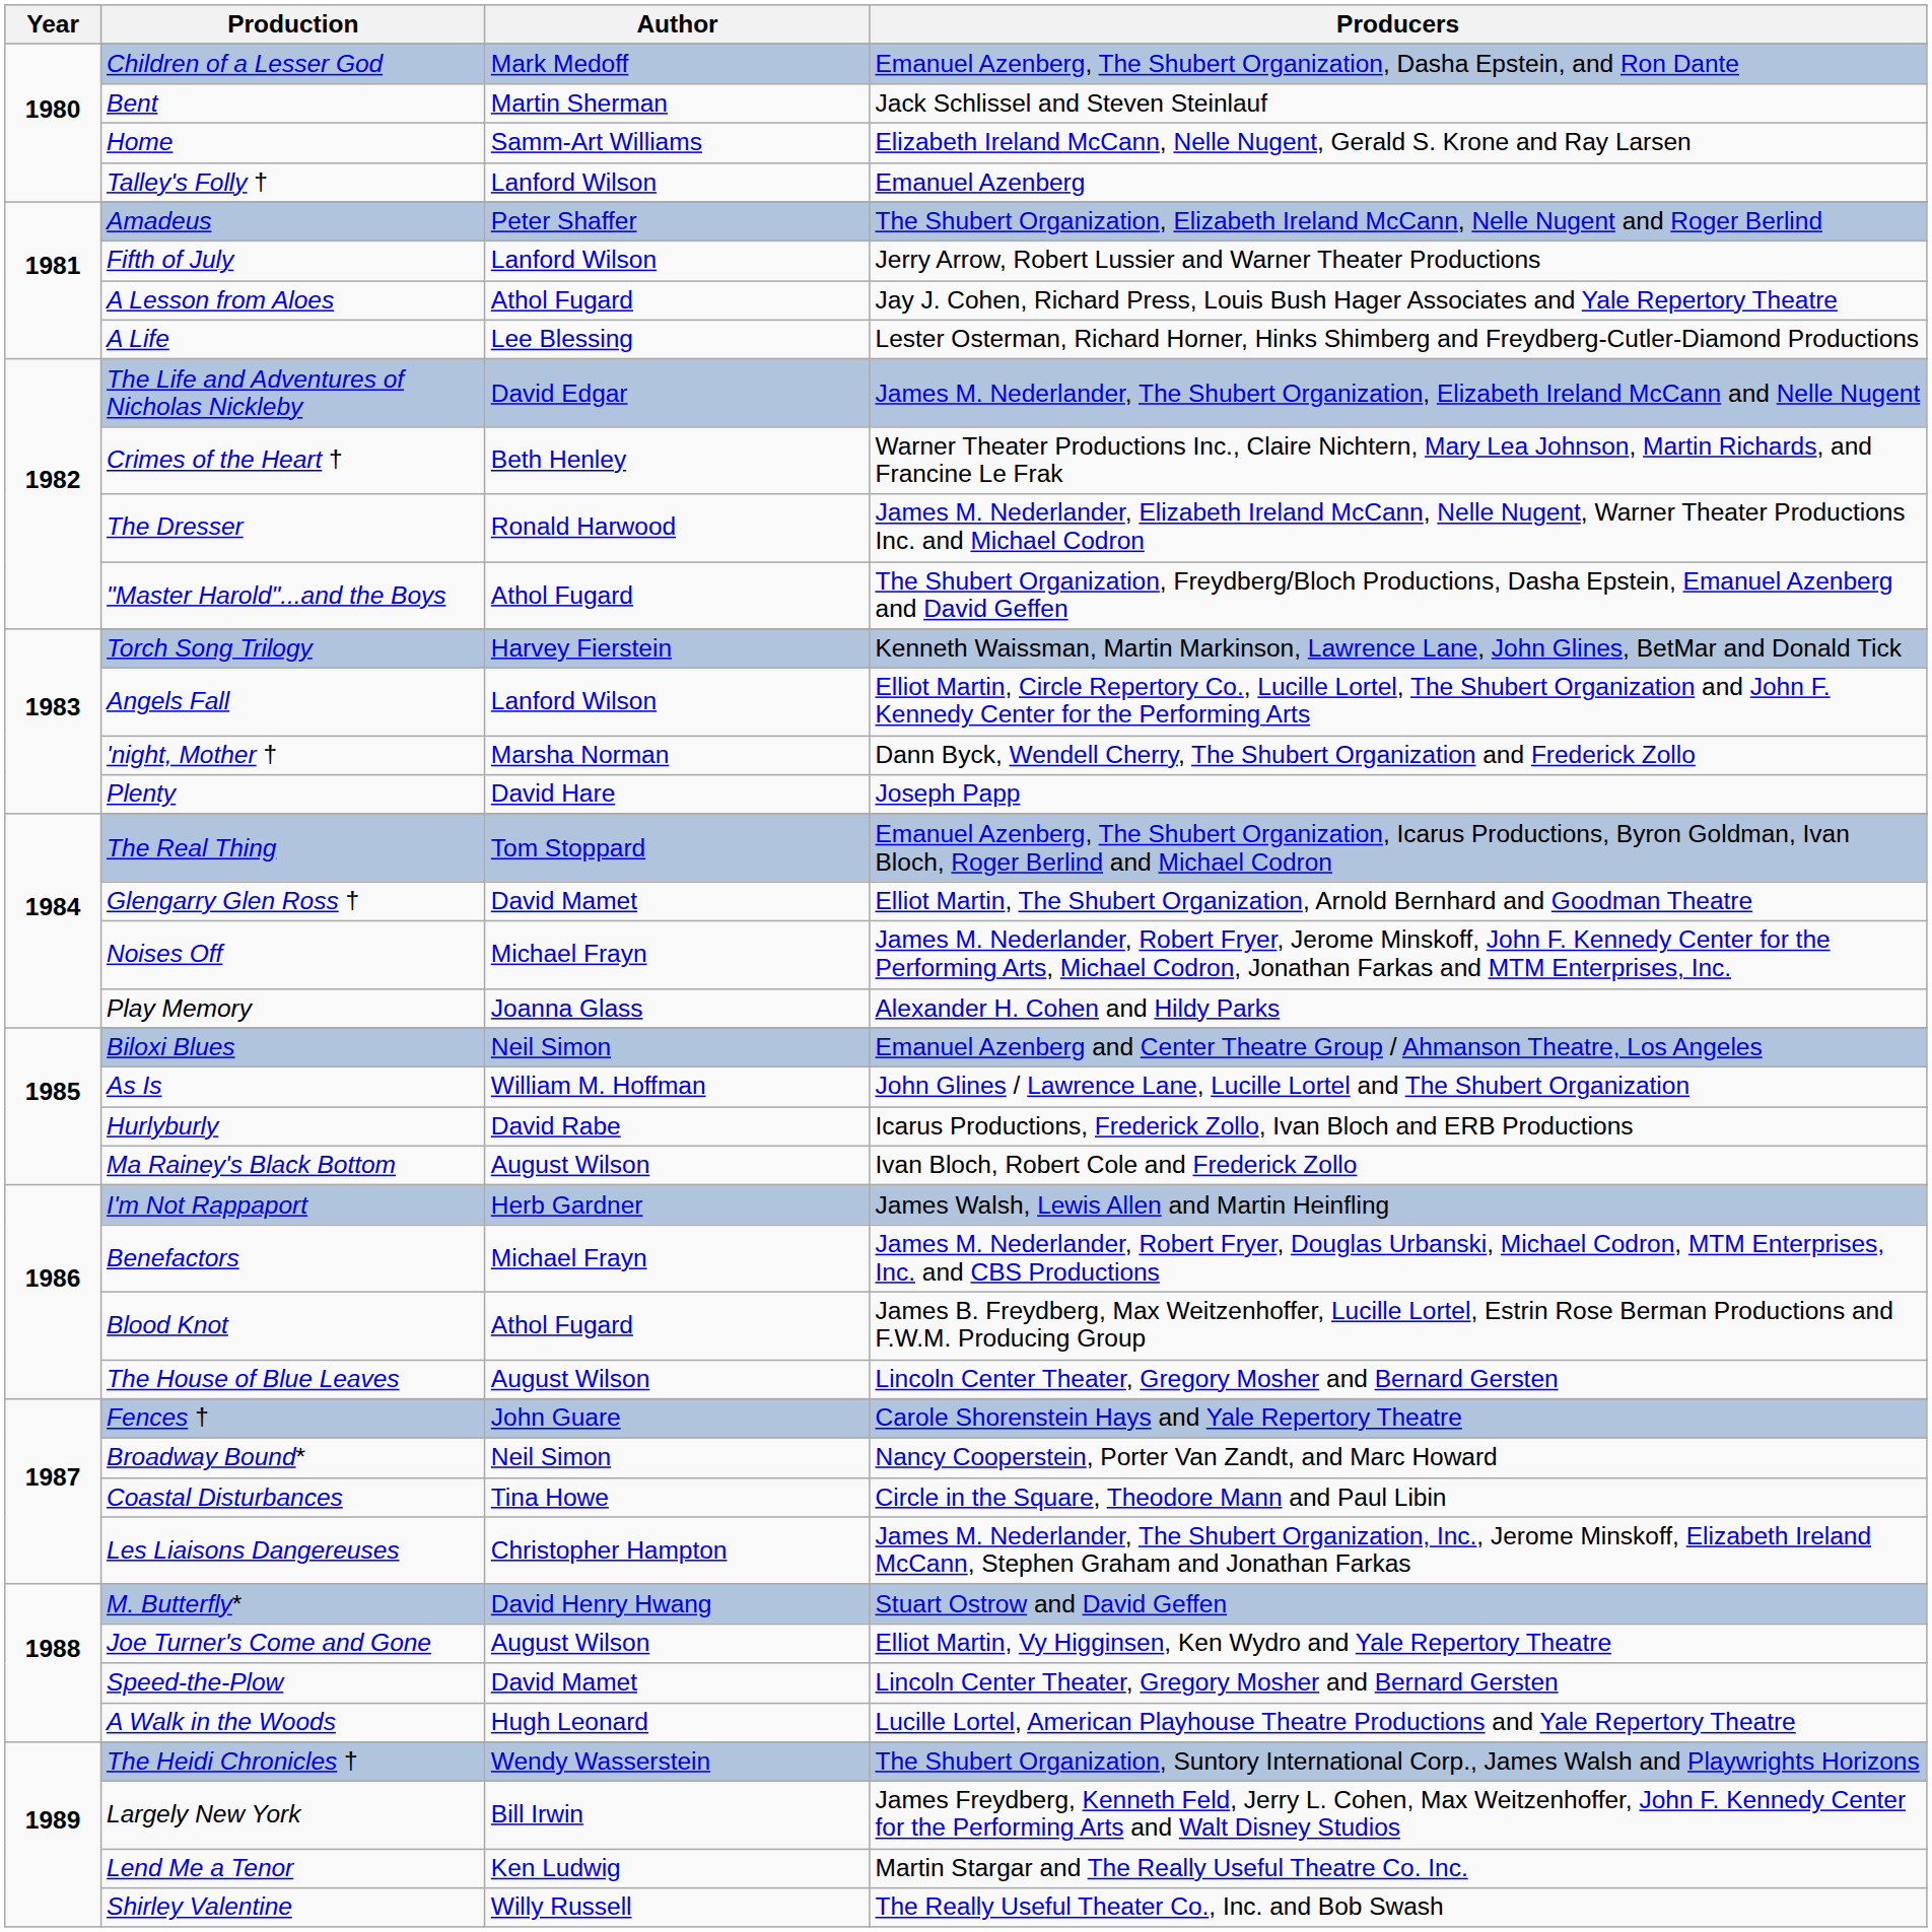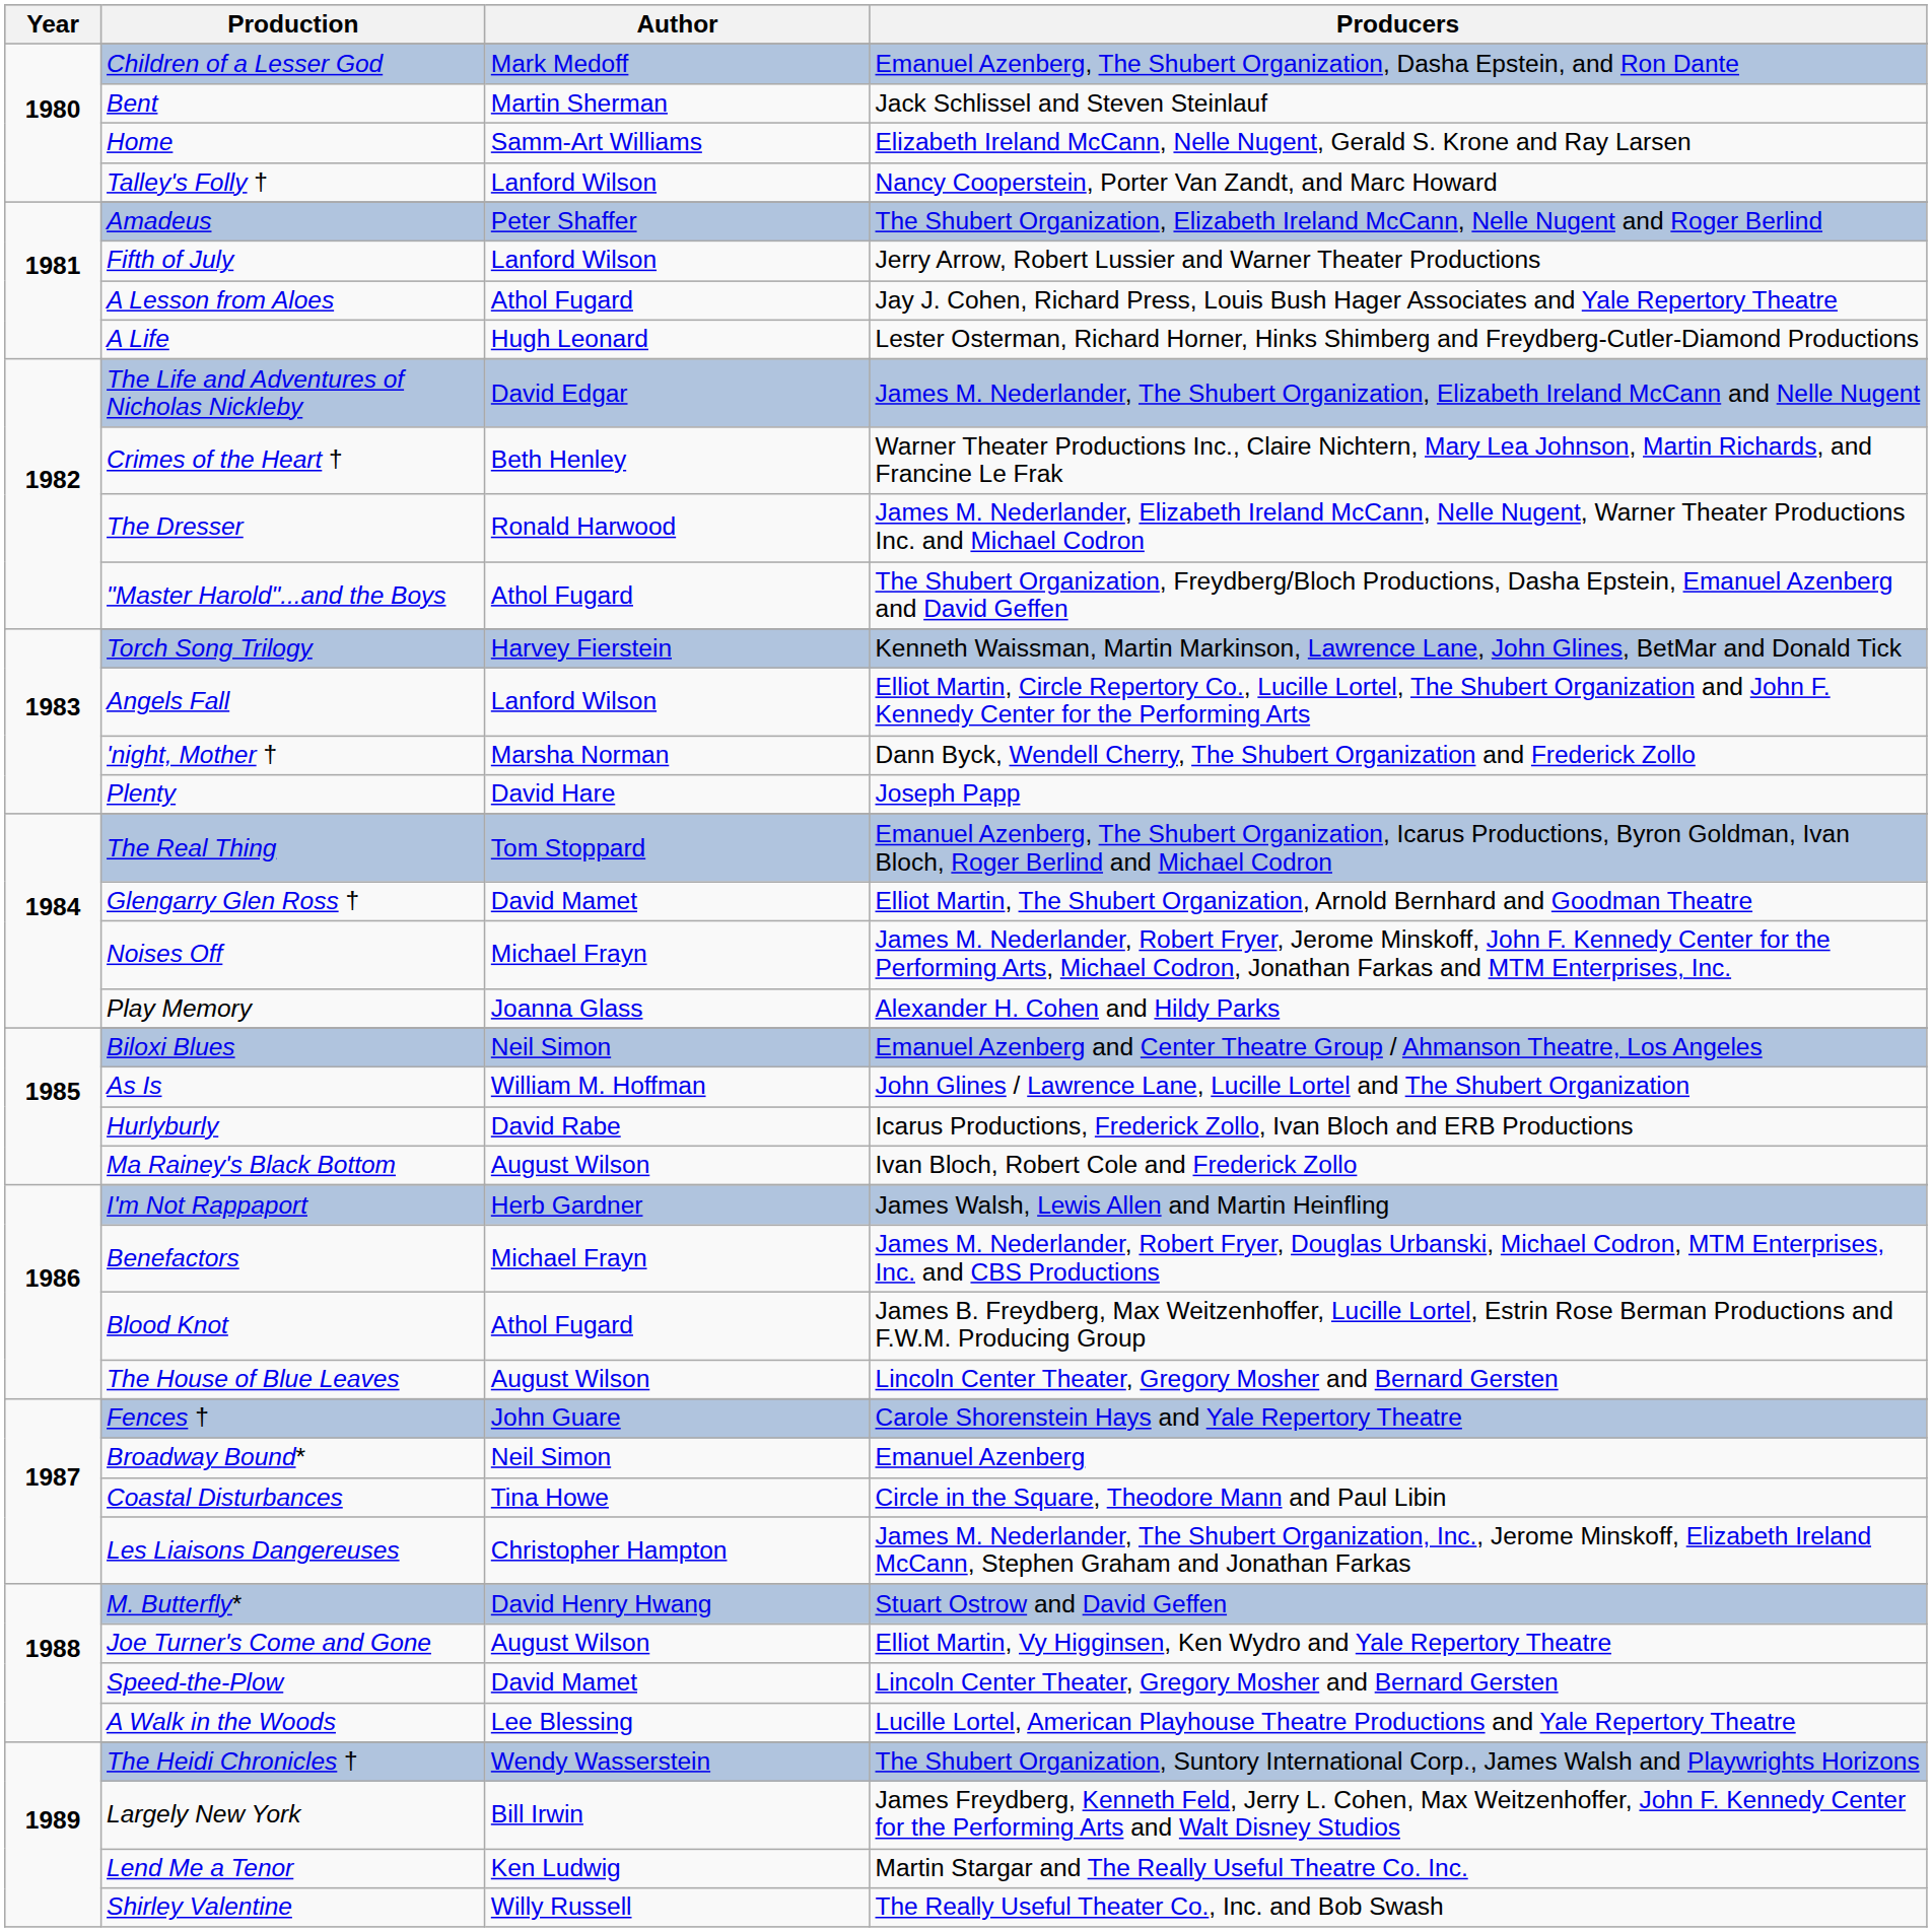Talley's Folly † | Producers: Emanuel Azenberg -> Nancy Cooperstein, Porter Van Zandt, and Marc Howard
A Life | Author: Lee Blessing -> Hugh Leonard
Broadway Bound* | Producers: Nancy Cooperstein, Porter Van Zandt, and Marc Howard -> Emanuel Azenberg
A Walk in the Woods | Author: Hugh Leonard -> Lee Blessing
